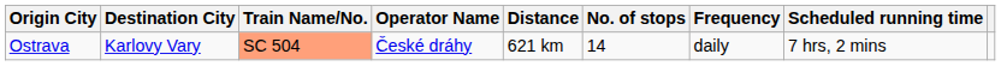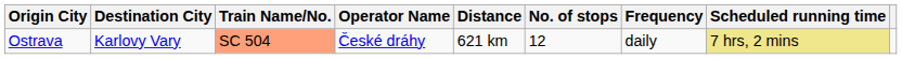Ostrava | No. of stops: 14 -> 12
Ostrava | Scheduled running time: no background -> khaki background
